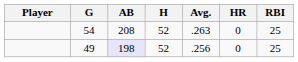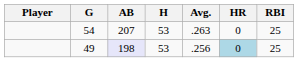54 | AB: 208 -> 207
54 | H: 52 -> 53
49 | H: 52 -> 53
49 | HR: no background -> lightblue background
